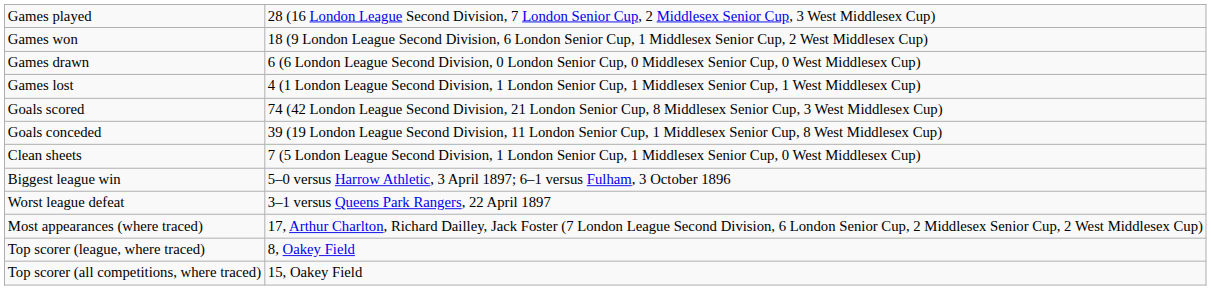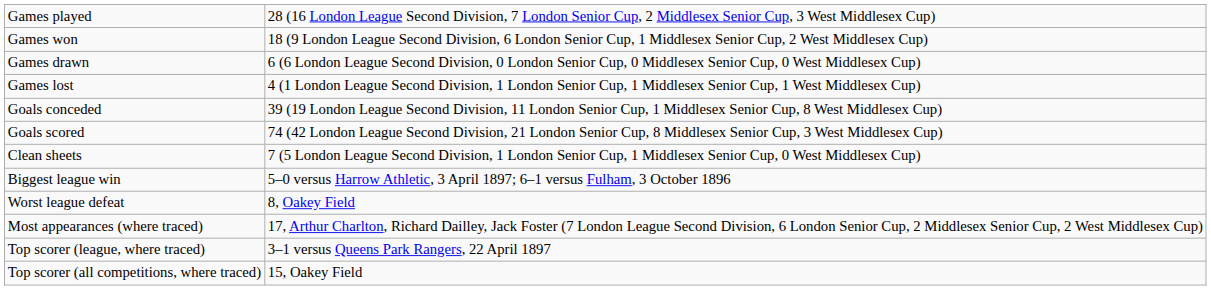rows swapped: Goals scored <-> Goals conceded
Worst league defeat | column 2: 3–1 versus Queens Park Rangers, 22 April 1897 -> 8, Oakey Field
Top scorer (league, where traced) | column 2: 8, Oakey Field -> 3–1 versus Queens Park Rangers, 22 April 1897
